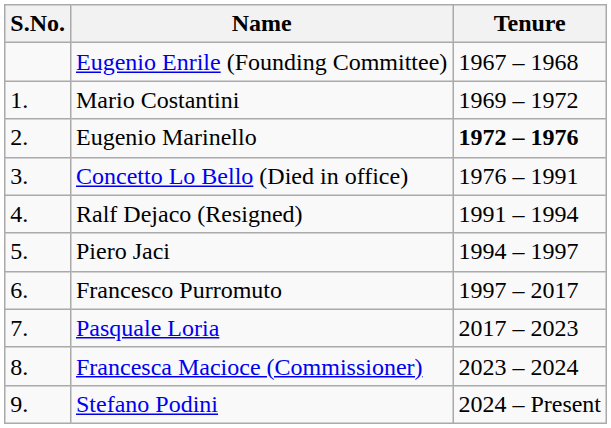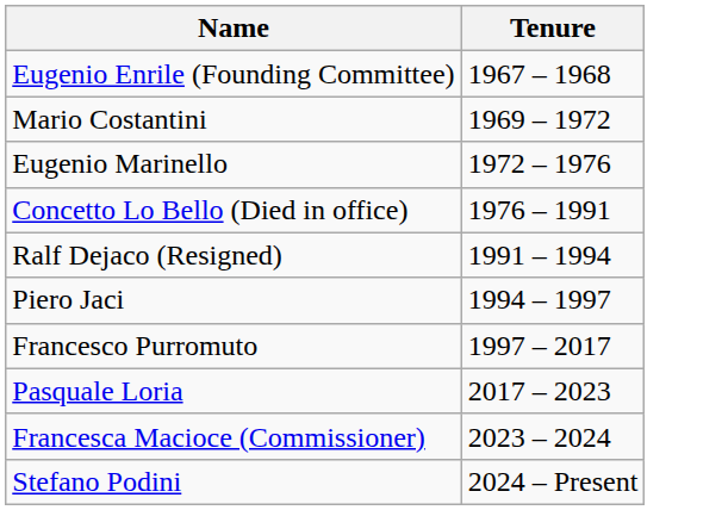- column: S.No. | 1. | 2. | 3. | 4. | 5. | 6. | 7. | 8. | 9.
Eugenio Marinello | Tenure: bold -> normal
